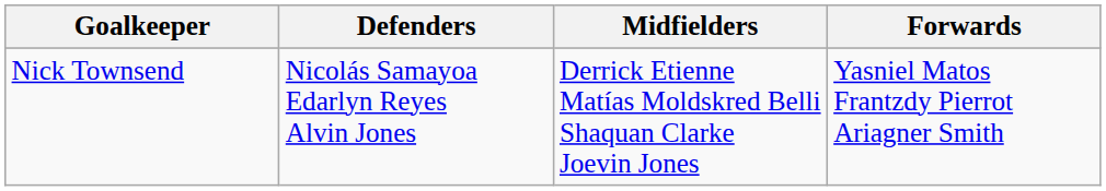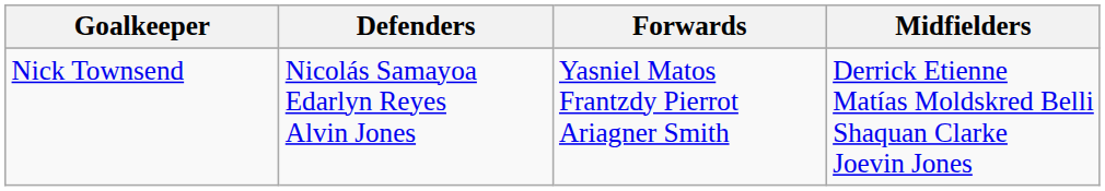columns swapped: Midfielders <-> Forwards
